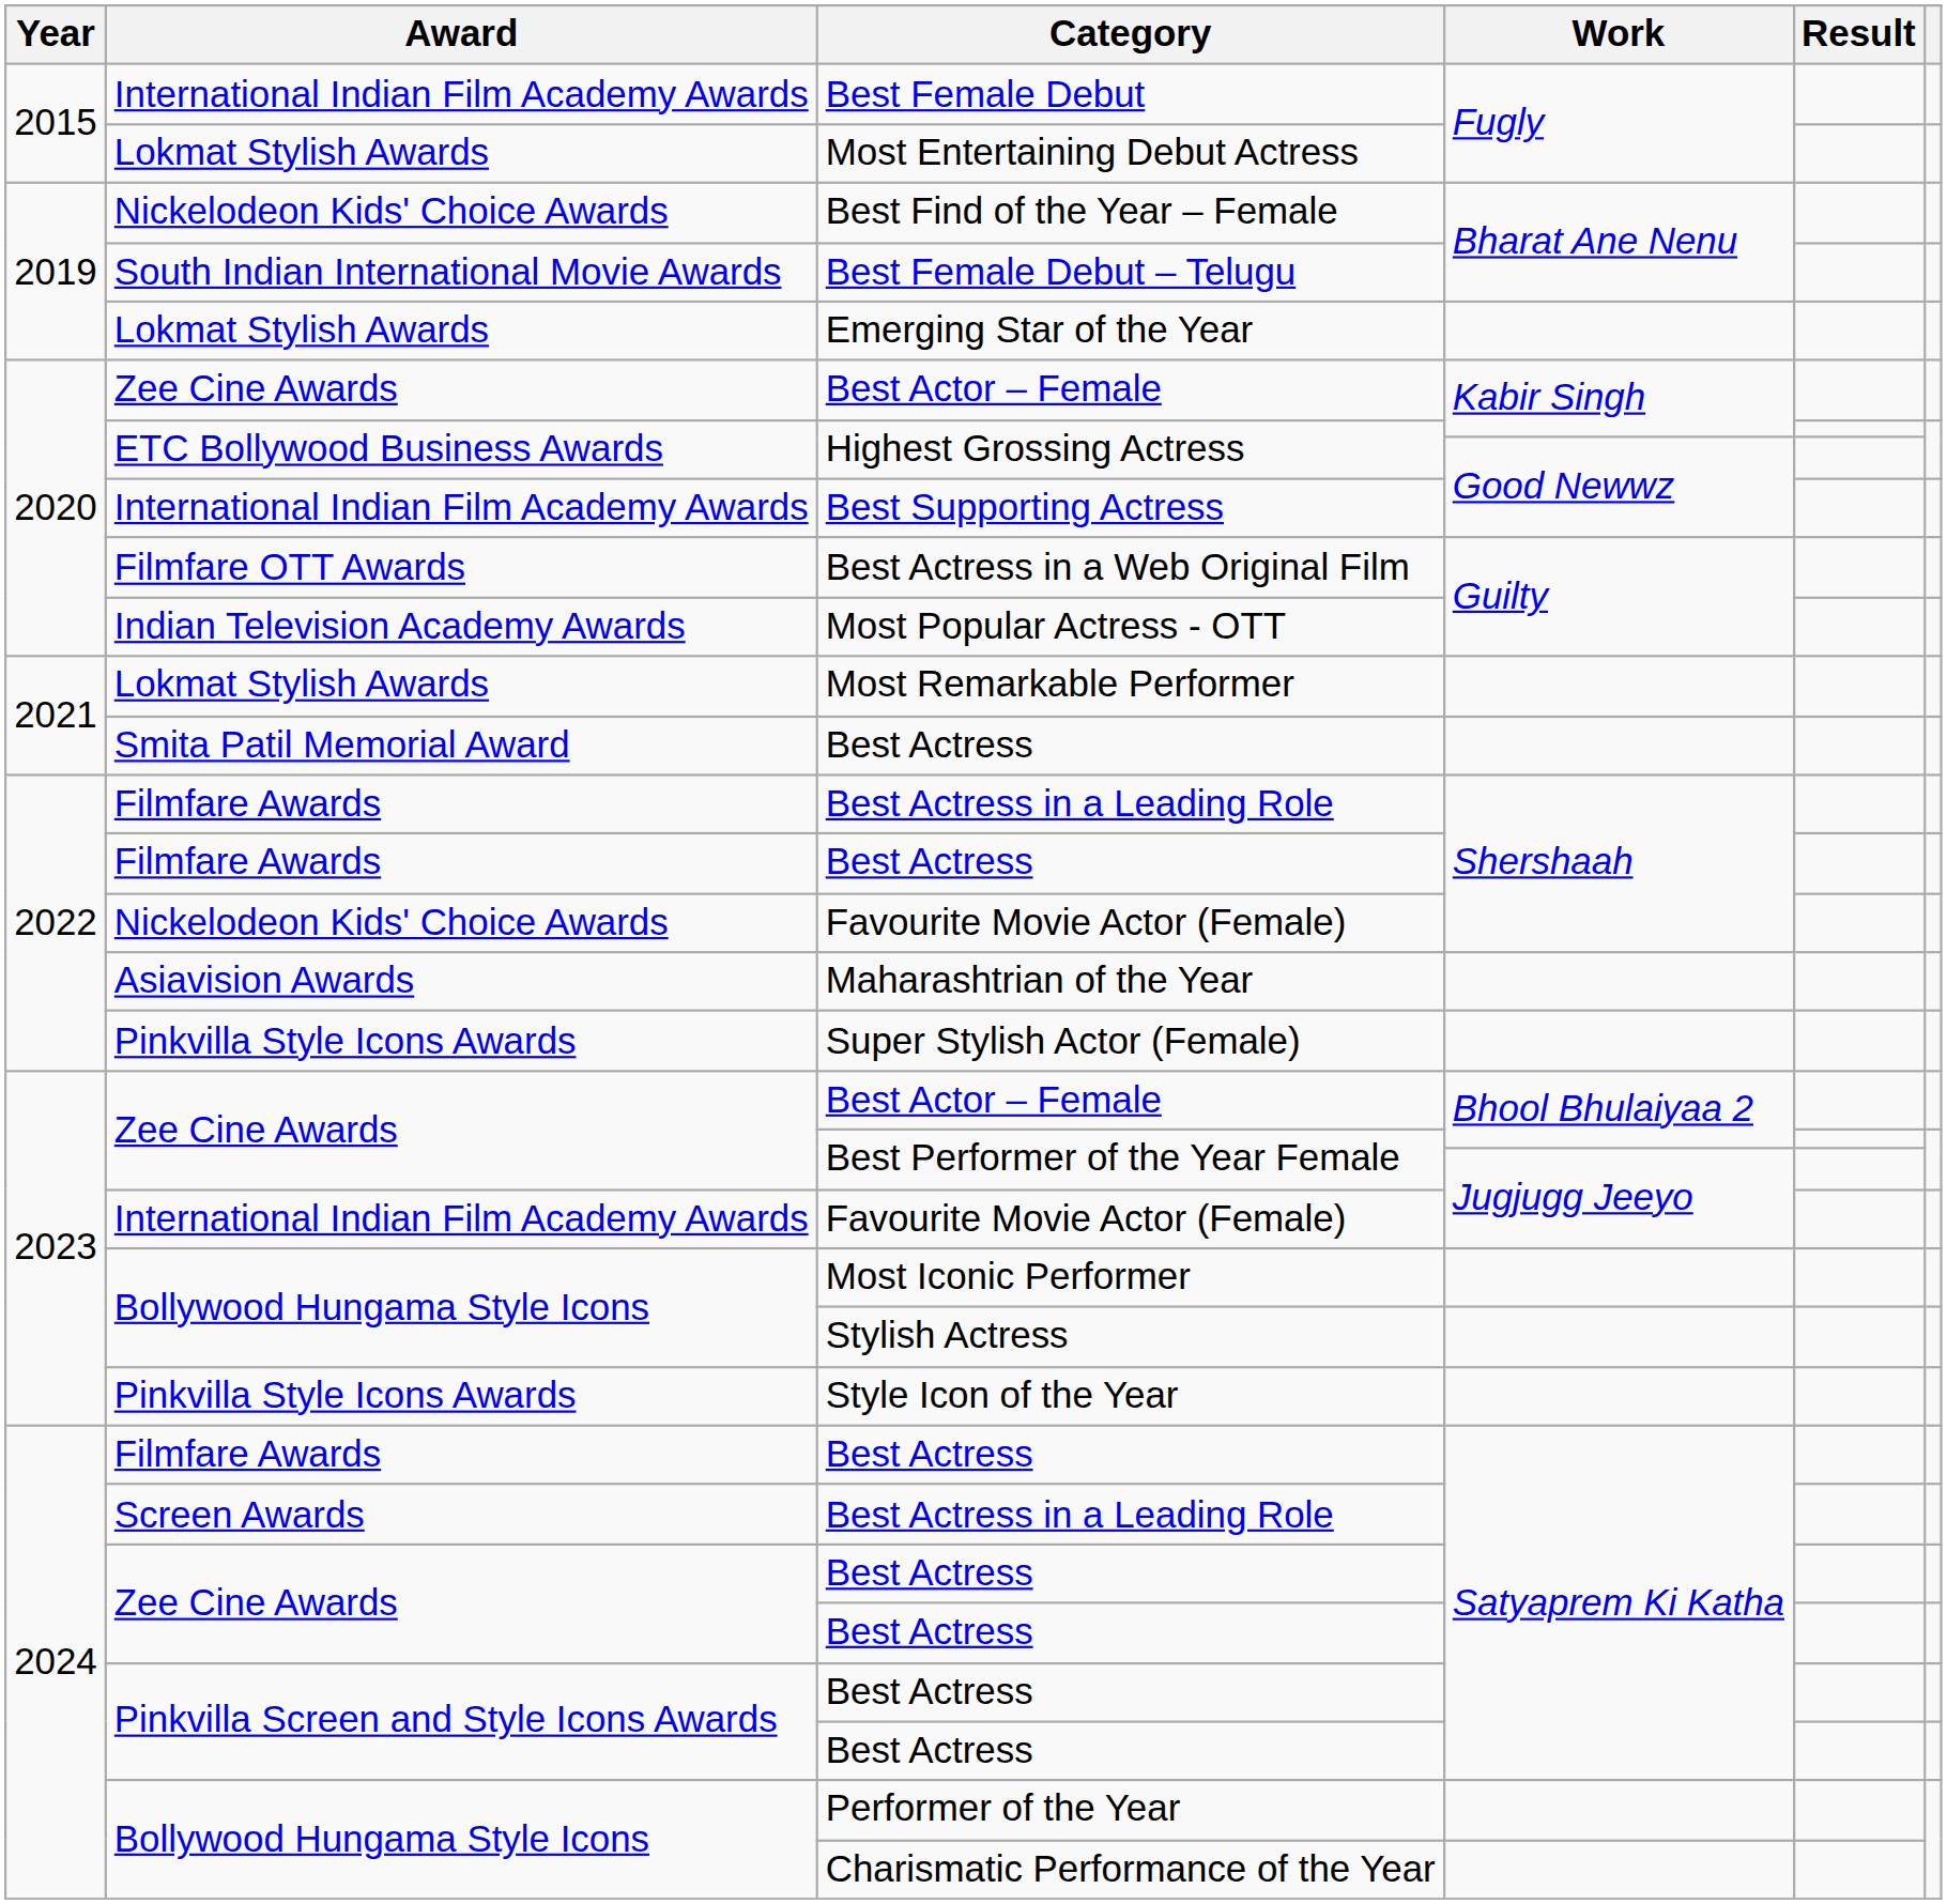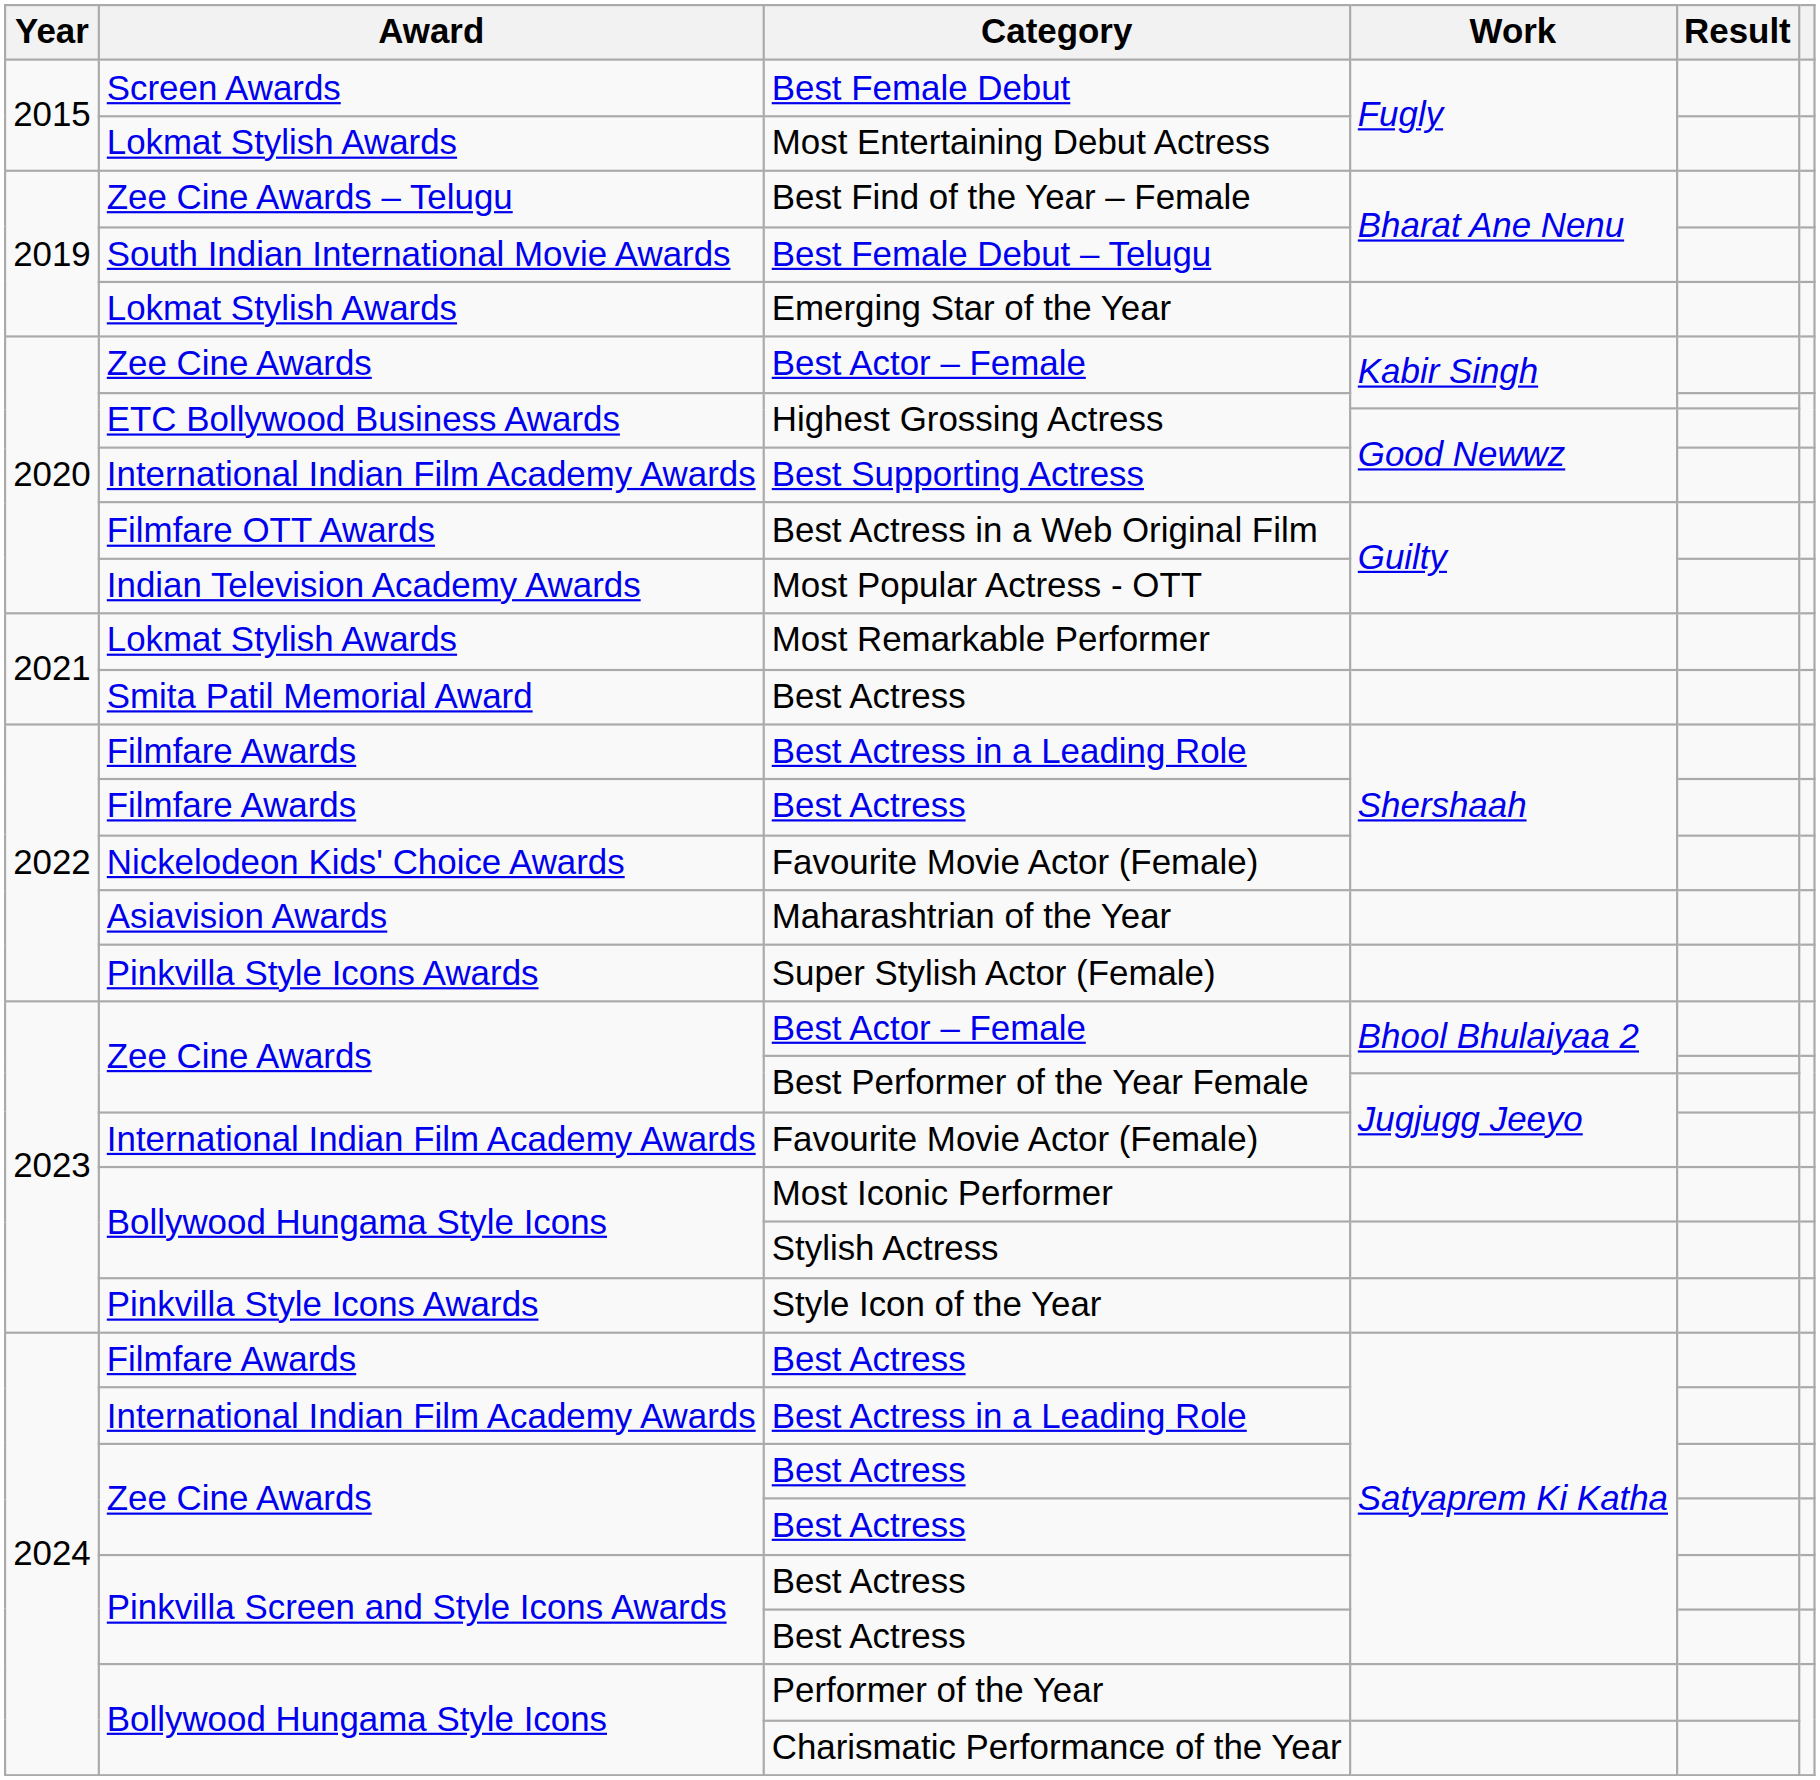Best Female Debut | Award: International Indian Film Academy Awards -> Screen Awards
Best Find of the Year – Female | Award: Nickelodeon Kids' Choice Awards -> Zee Cine Awards – Telugu
Best Actress in a Leading Role / Satyaprem Ki Katha | Award: Screen Awards -> International Indian Film Academy Awards
